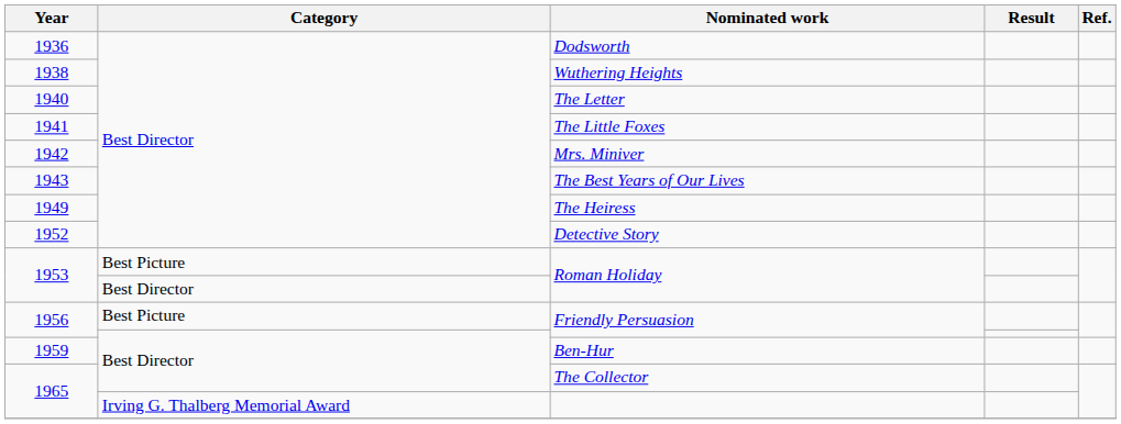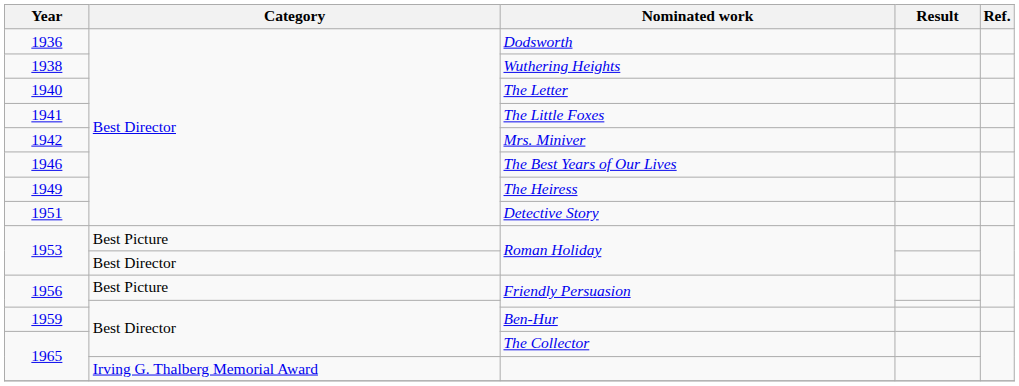The Best Years of Our Lives | Year: 1943 -> 1946
Detective Story | Year: 1952 -> 1951
